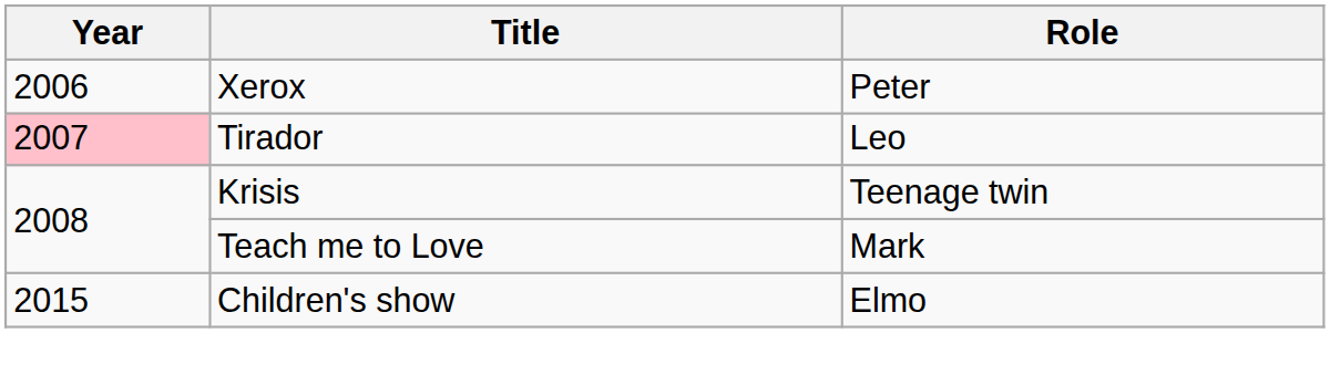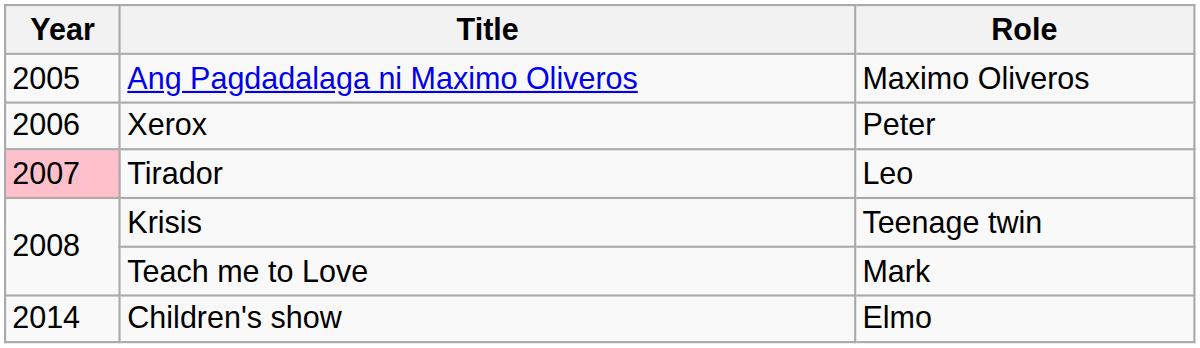+ row: 2005 | Ang Pagdadalaga ni Maximo Oliveros | Maximo Oliveros
Children's show | Year: 2015 -> 2014
